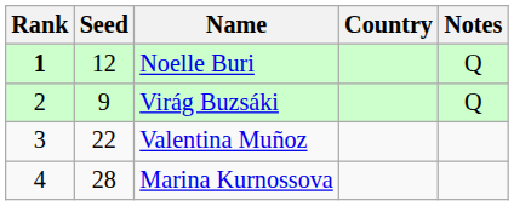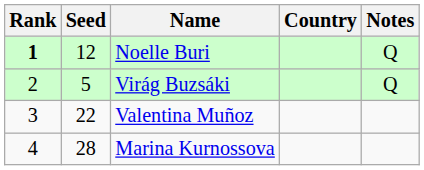Virág Buzsáki | Seed: 9 -> 5
